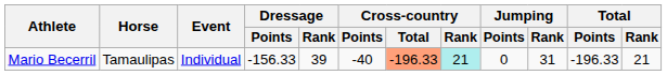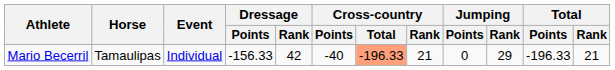Mario Becerril | Dressage / Rank: 39 -> 42
Mario Becerril | Cross-country / Rank: paleturquoise background -> no background
Mario Becerril | Jumping / Rank: 31 -> 29
